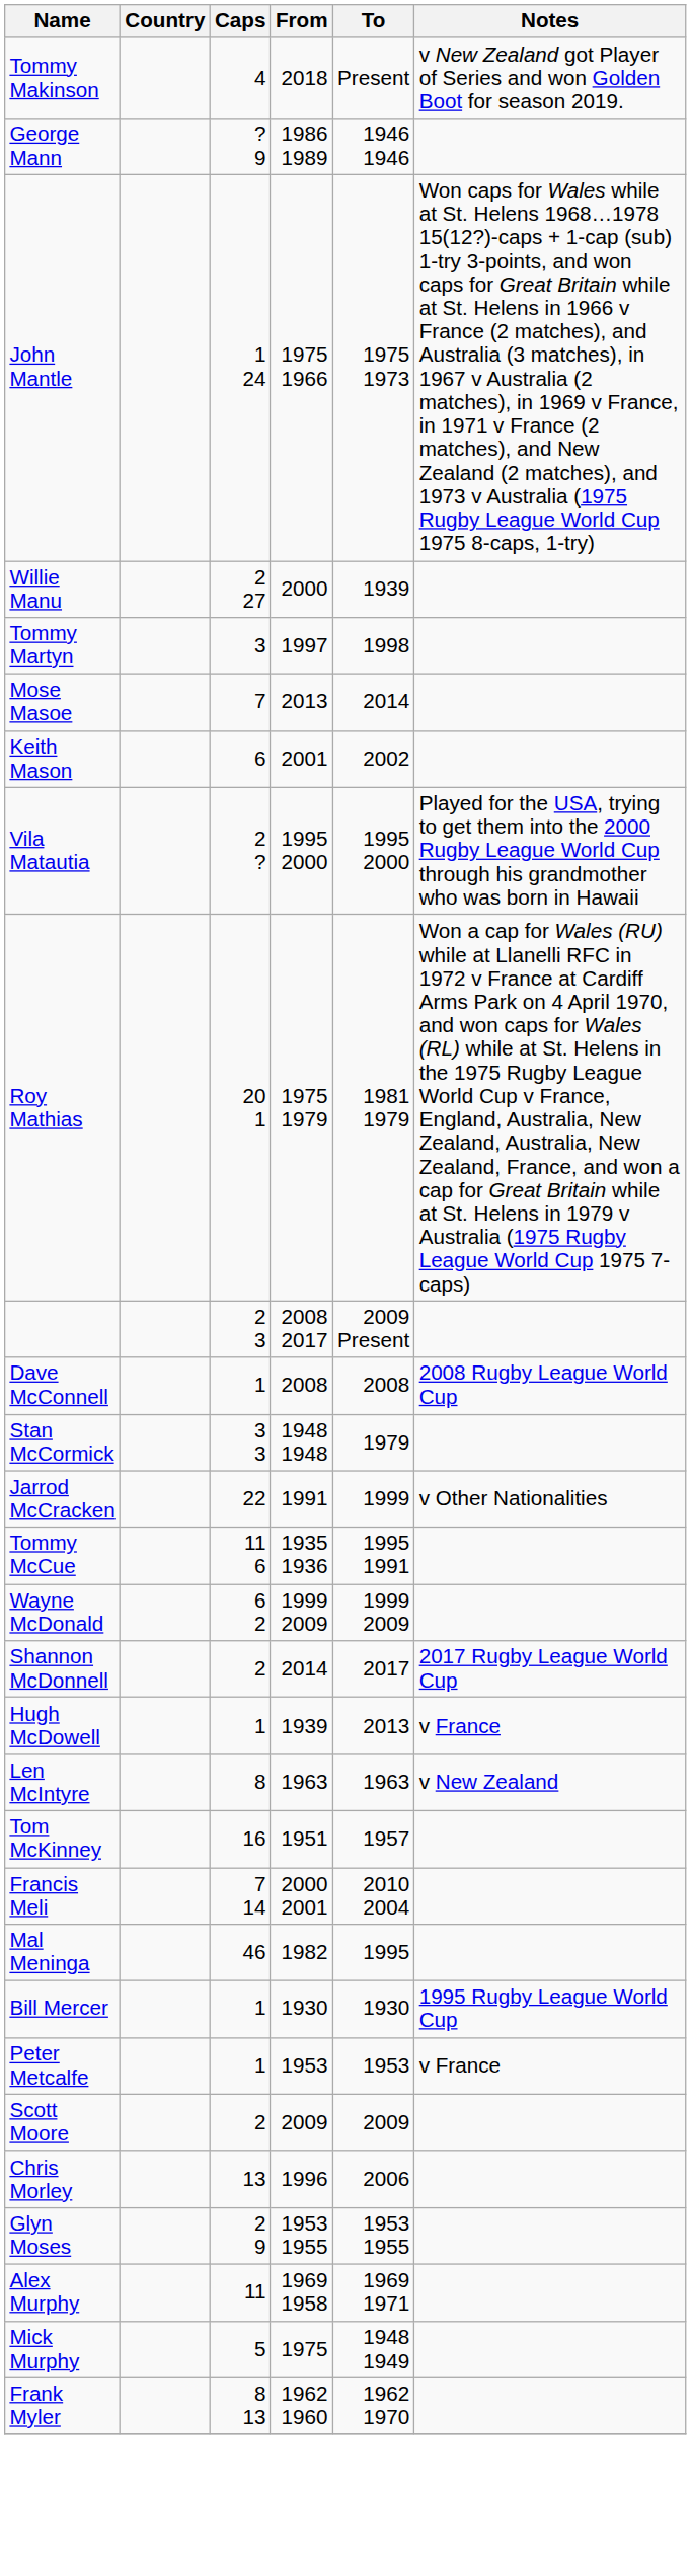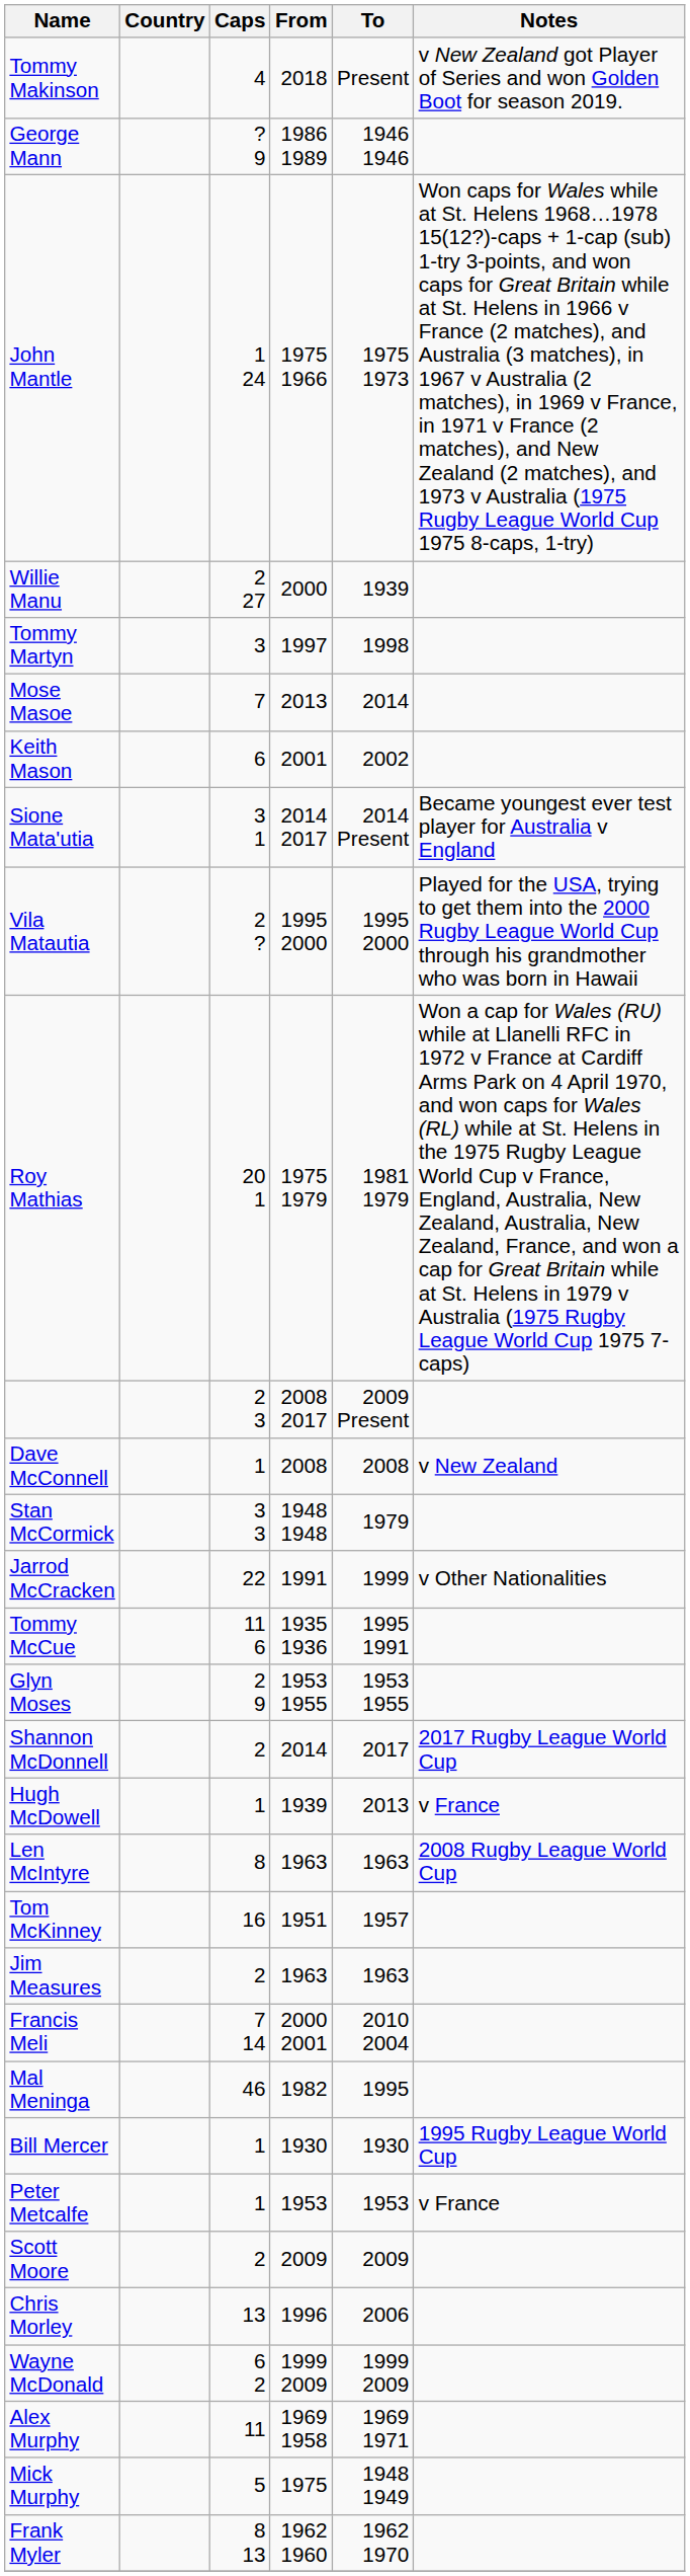+ row: Sione Mata'utia | 3 1 | 2014 2017 | 2014 Present | Became youngest ever test player for Australia v England
Dave McConnell | Notes: 2008 Rugby League World Cup -> v New Zealand
rows swapped: Wayne McDonald <-> Glyn Moses
Len McIntyre | Notes: v New Zealand -> 2008 Rugby League World Cup
+ row: Jim Measures | 2 | 1963 | 1963
